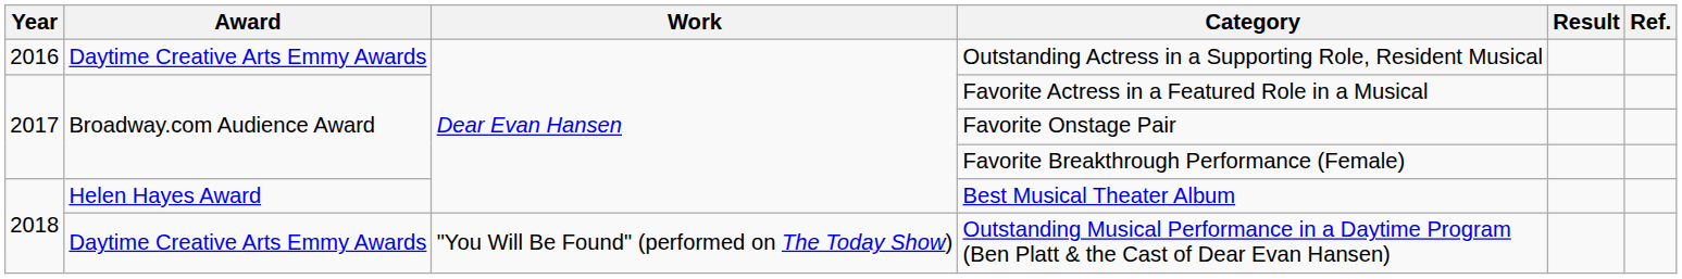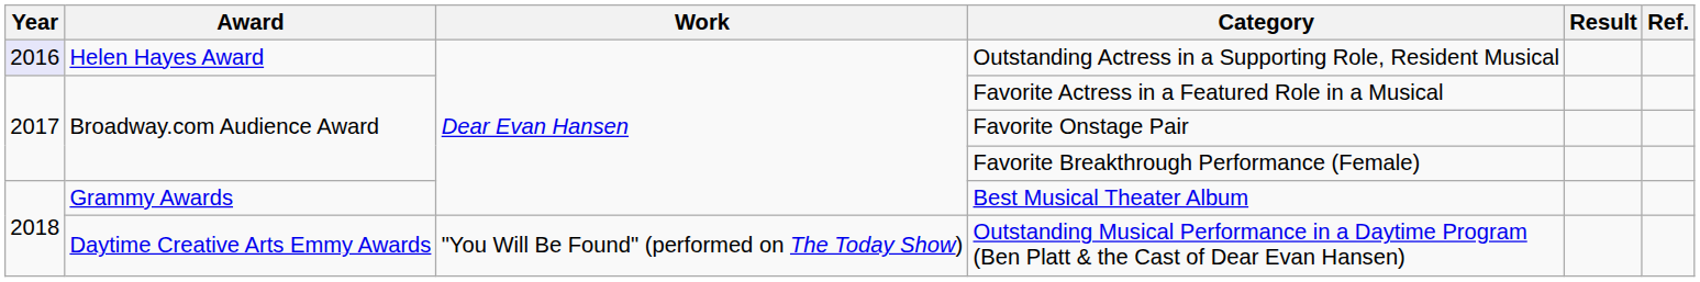Outstanding Actress in a Supporting Role, Resident Musical | Year: no background -> lavender background
Outstanding Actress in a Supporting Role, Resident Musical | Award: Daytime Creative Arts Emmy Awards -> Helen Hayes Award
Best Musical Theater Album | Award: Helen Hayes Award -> Grammy Awards
